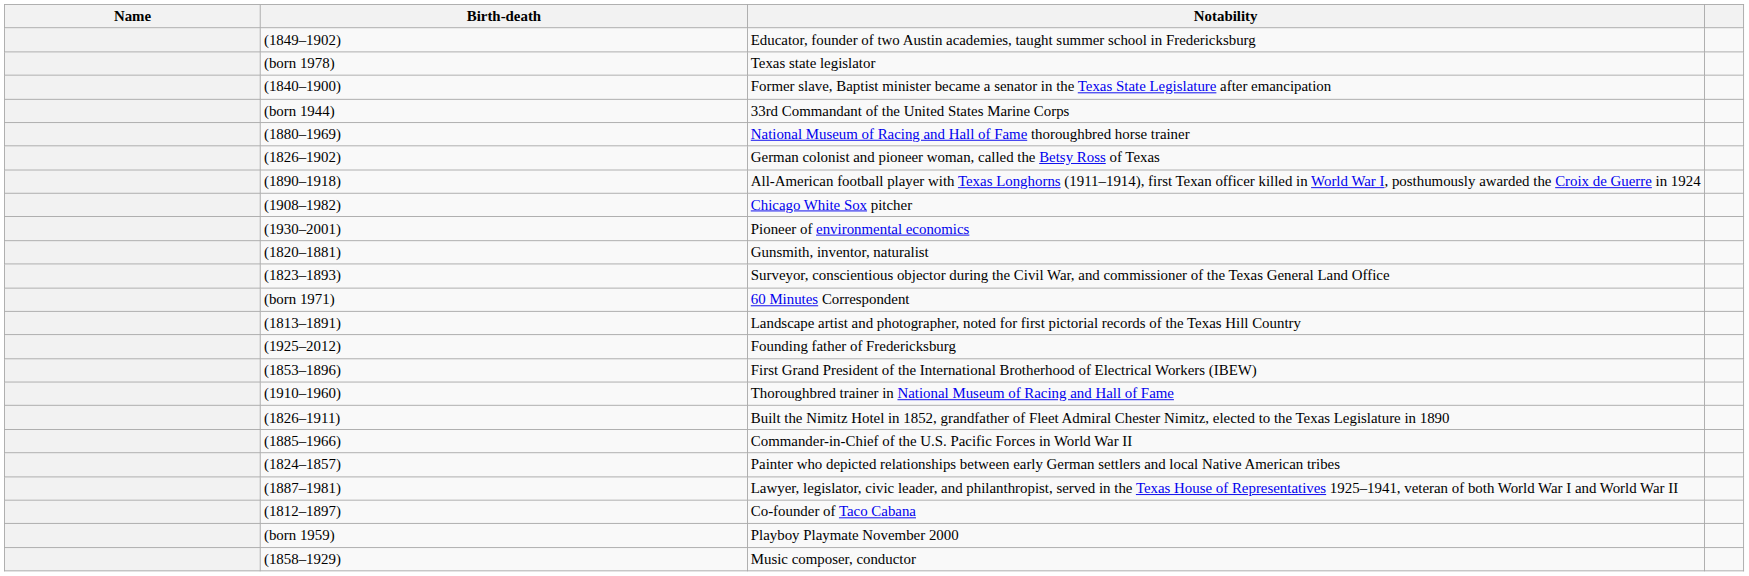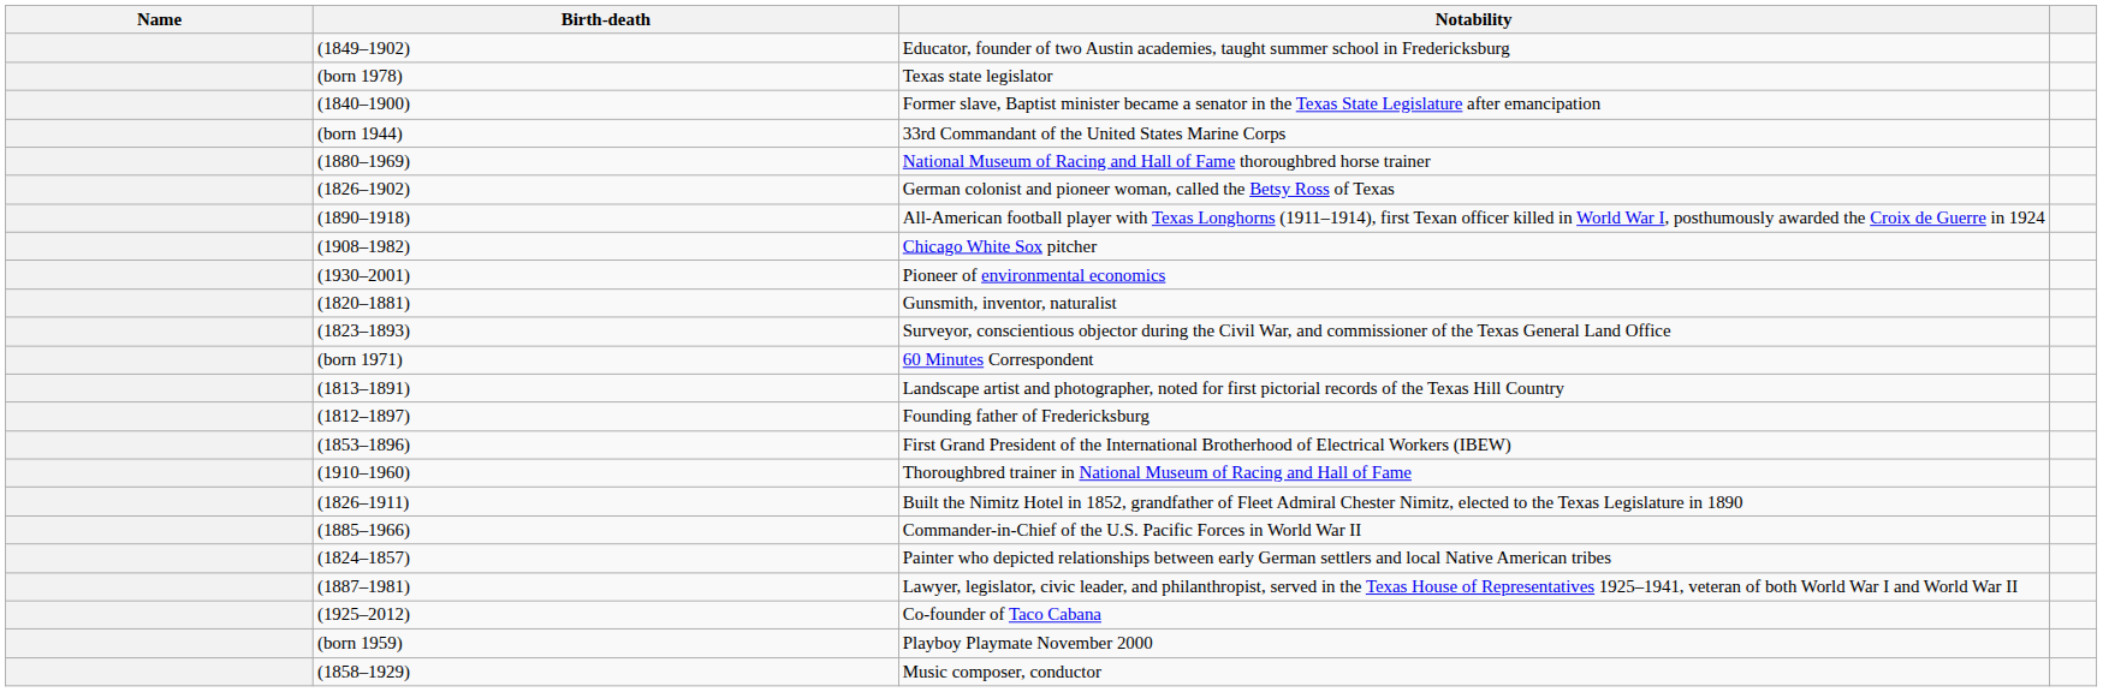Founding father of Fredericksburg | Birth-death: (1925–2012) -> (1812–1897)
Co-founder of Taco Cabana | Birth-death: (1812–1897) -> (1925–2012)
